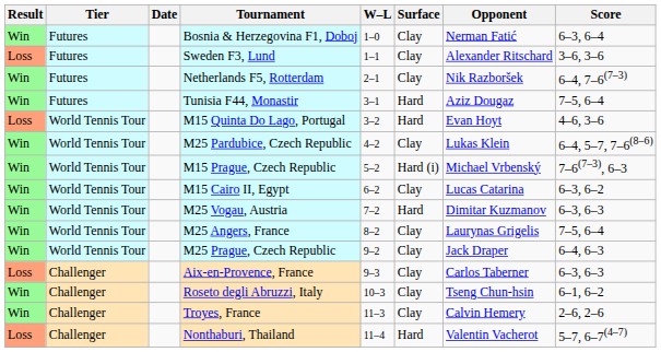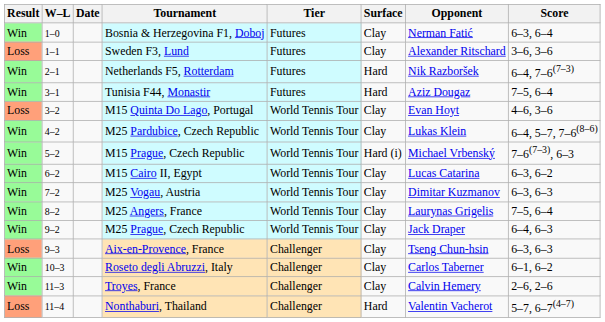columns swapped: W–L <-> Tier
Netherlands F5, Rotterdam | Surface: Clay -> Hard
M15 Quinta Do Lago, Portugal | Surface: Hard -> Clay
M25 Vogau, Austria | Surface: Hard -> Clay
Aix-en-Provence, France | Opponent: Carlos Taberner -> Tseng Chun-hsin
Roseto degli Abruzzi, Italy | Opponent: Tseng Chun-hsin -> Carlos Taberner
